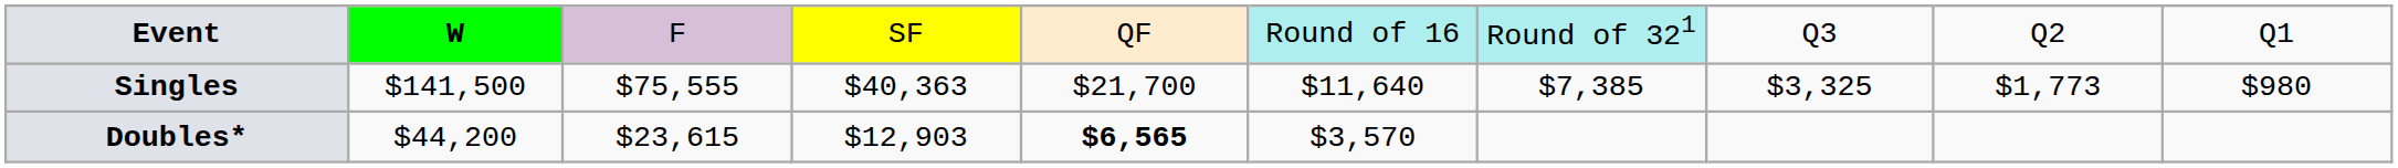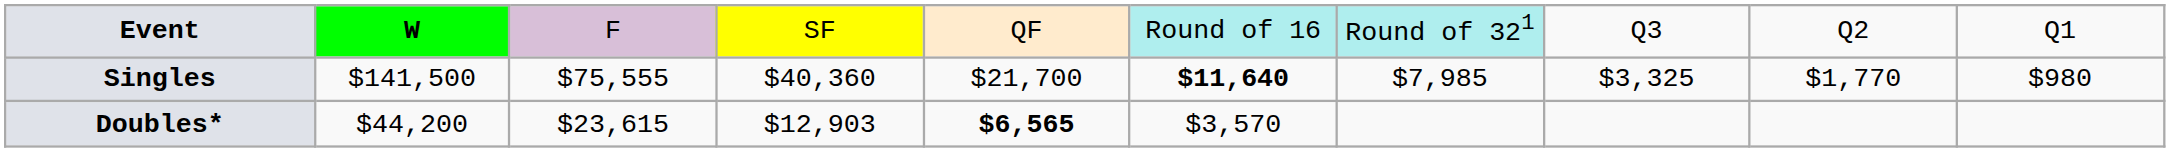Singles | column 4: $40,363 -> $40,360
Singles | column 6: normal -> bold
Singles | column 7: $7,385 -> $7,985
Singles | column 9: $1,773 -> $1,770
